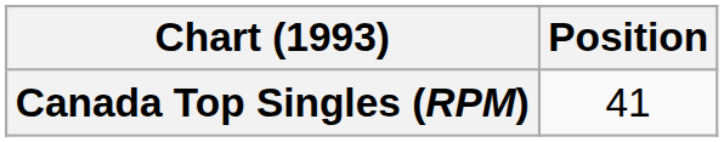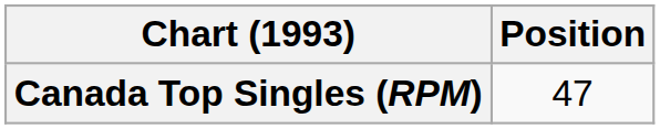Canada Top Singles (RPM) | Position: 41 -> 47
